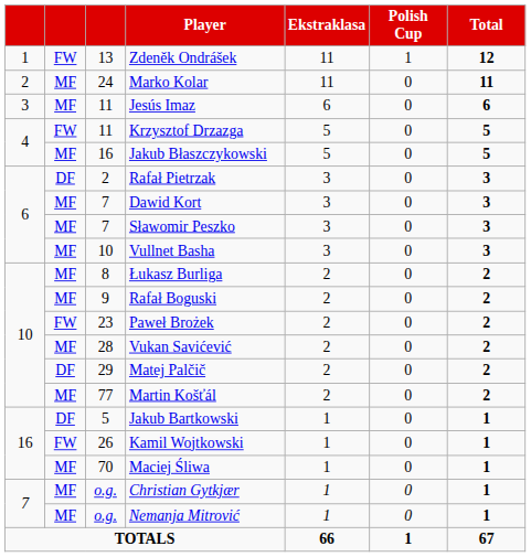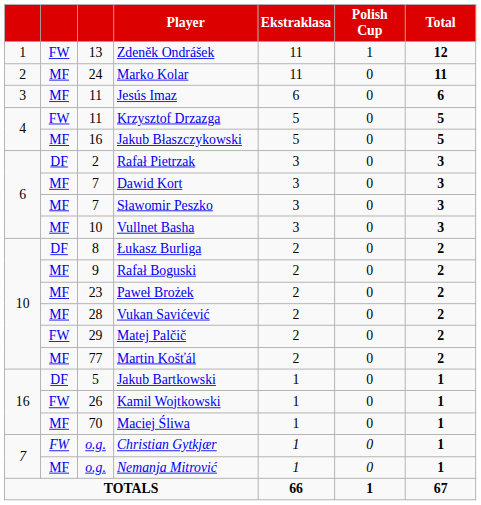Łukasz Burliga | column 2: MF -> DF
Paweł Brożek | column 2: FW -> MF
Matej Palčič | column 2: DF -> FW
Christian Gytkjær | column 2: MF -> FW
